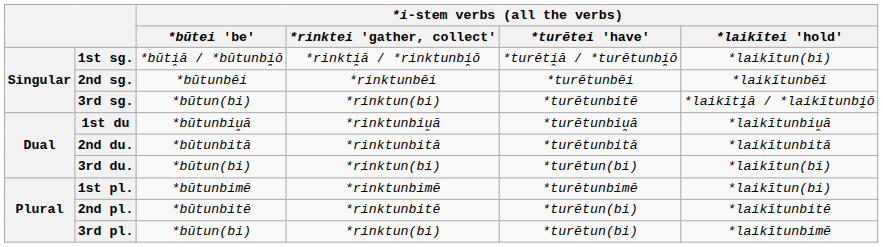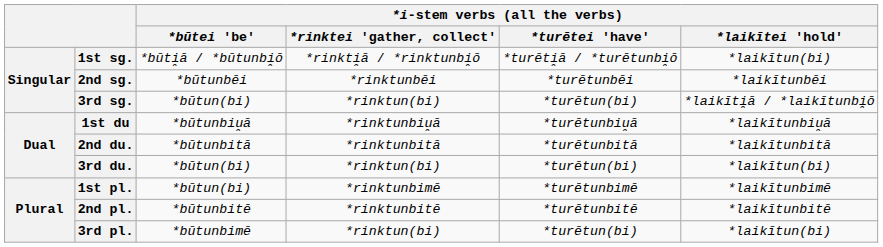3rd sg. | *i-stem verbs (all the verbs) / *turētei 'have': *turētunbitē -> *turētun(bi)
1st pl. | *i-stem verbs (all the verbs) / *būtei 'be': *būtunbimē -> *būtun(bi)
1st pl. | *i-stem verbs (all the verbs) / *laikītei 'hold': *laikītun(bi) -> *laikītunbimē
2nd pl. | *i-stem verbs (all the verbs) / *turētei 'have': *turētun(bi) -> *turētunbitē
3rd pl. | *i-stem verbs (all the verbs) / *būtei 'be': *būtun(bi) -> *būtunbimē
3rd pl. | *i-stem verbs (all the verbs) / *laikītei 'hold': *laikītunbimē -> *laikītun(bi)
